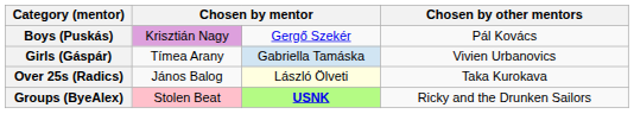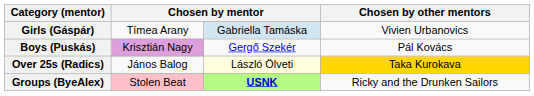rows swapped: Boys (Puskás) <-> Girls (Gáspár)
Over 25s (Radics) | Chosen by other mentors: no background -> gold background
